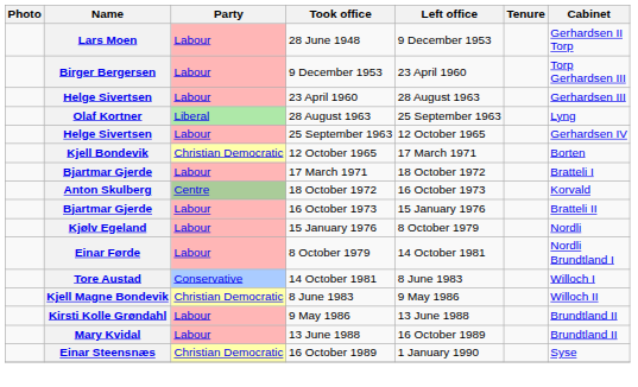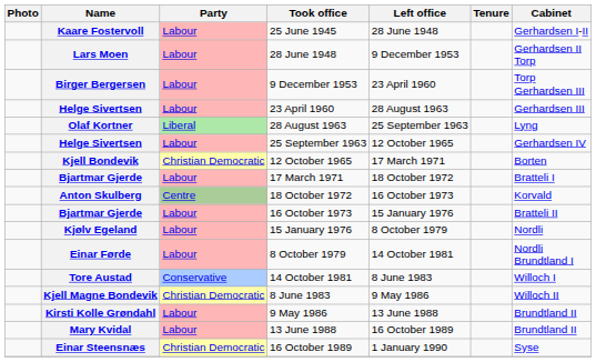+ row: Kaare Fostervoll | Labour | 25 June 1945 | 28 June 1948 | Gerhardsen I-II
